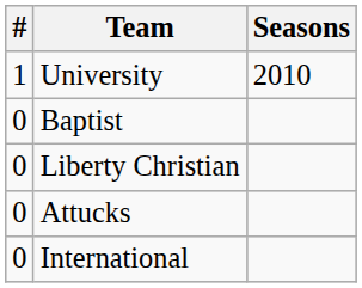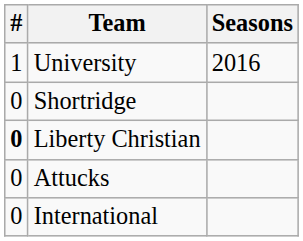University | Seasons: 2010 -> 2016
+ row: 0 | Shortridge
- row: 0 | Baptist
Liberty Christian | #: normal -> bold
